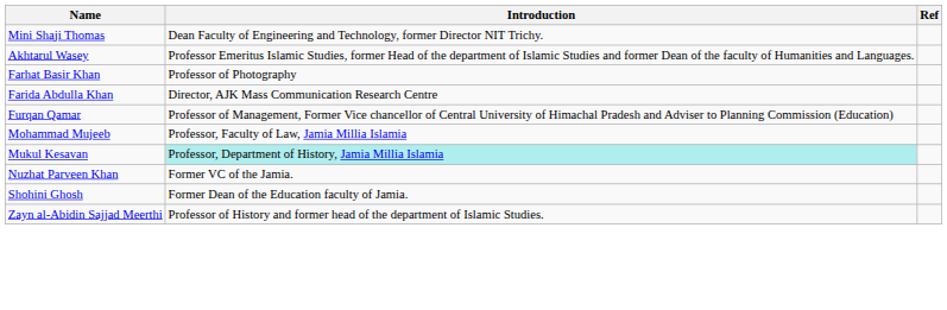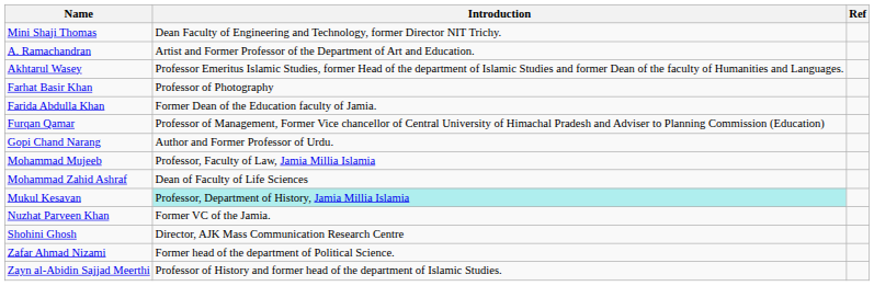+ row: A. Ramachandran | Artist and Former Professor of the Department of Art and Education.
Farida Abdulla Khan | Introduction: Director, AJK Mass Communication Research Centre -> Former Dean of the Education faculty of Jamia.
+ row: Gopi Chand Narang | Author and Former Professor of Urdu.
+ row: Mohammad Zahid Ashraf | Dean of Faculty of Life Sciences
Shohini Ghosh | Introduction: Former Dean of the Education faculty of Jamia. -> Director, AJK Mass Communication Research Centre
+ row: Zafar Ahmad Nizami | Former head of the department of Political Science.
